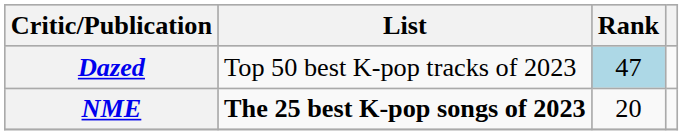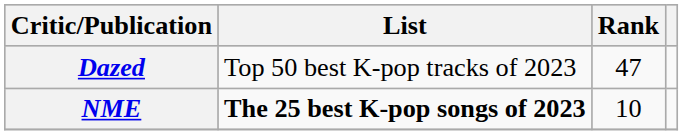Dazed | Rank: lightblue background -> no background
NME | Rank: 20 -> 10
